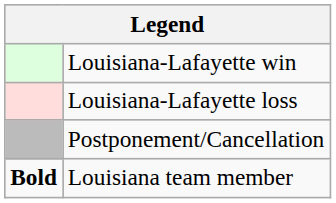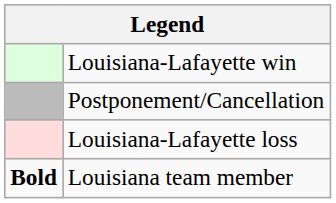rows swapped: Louisiana-Lafayette loss <-> Postponement/Cancellation
